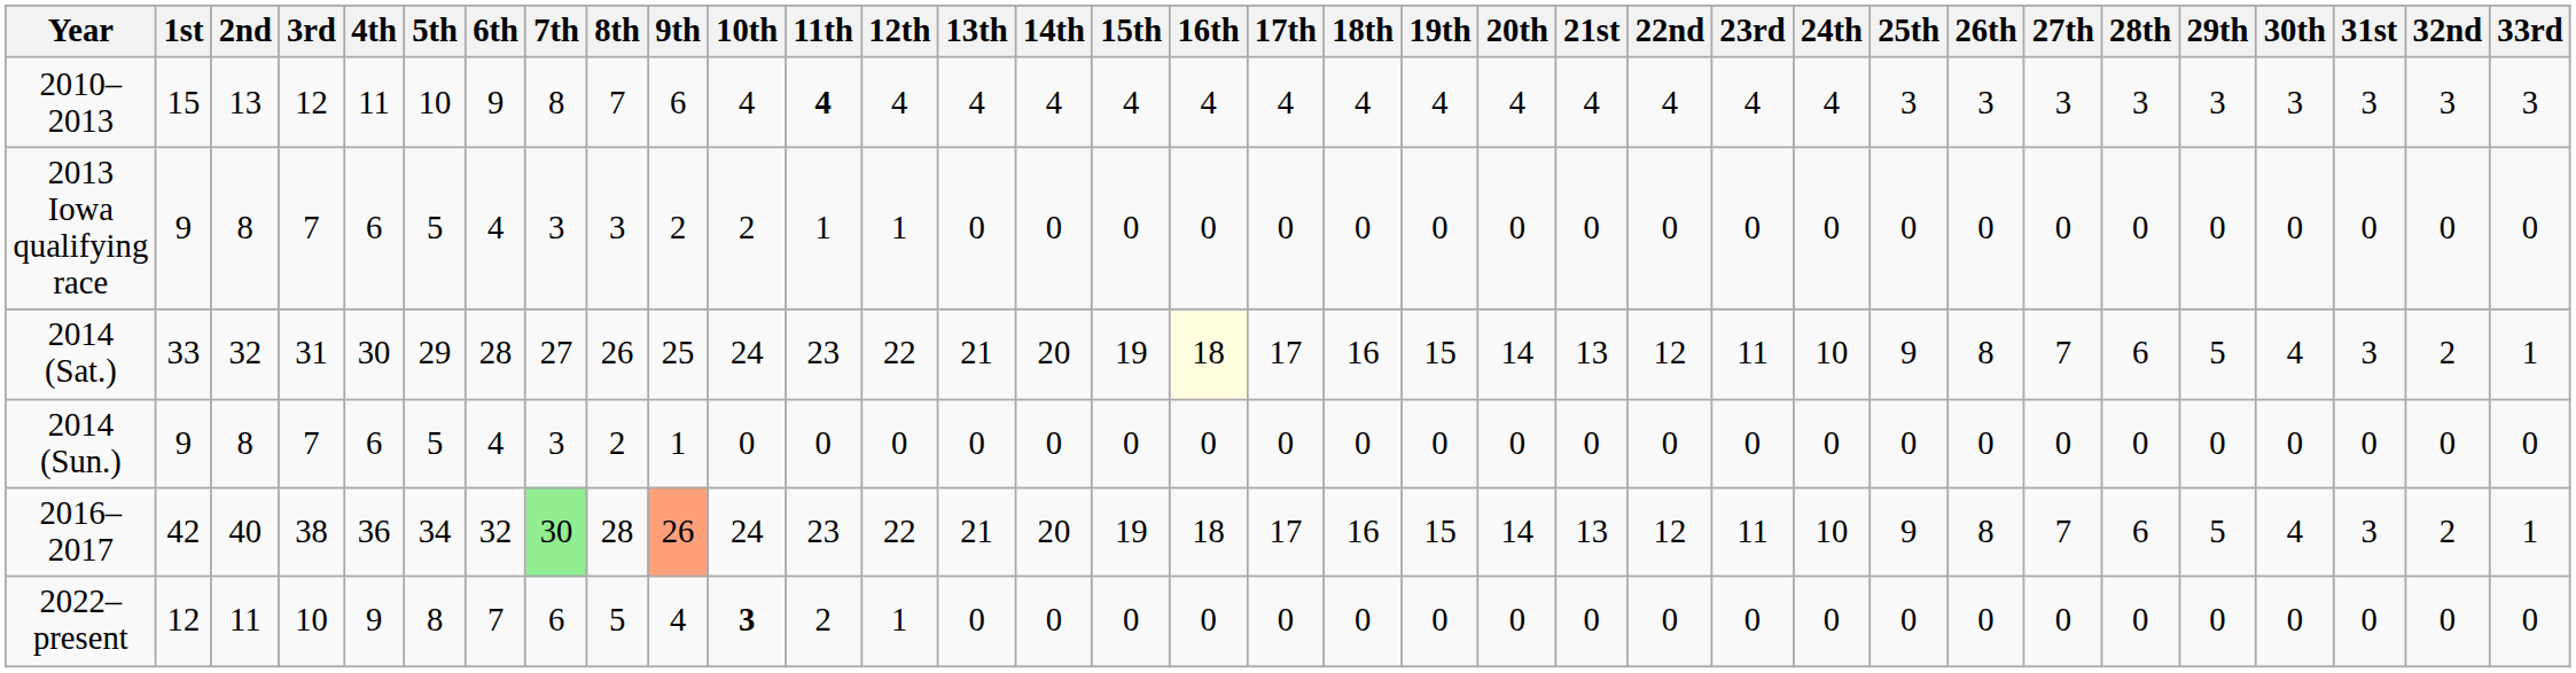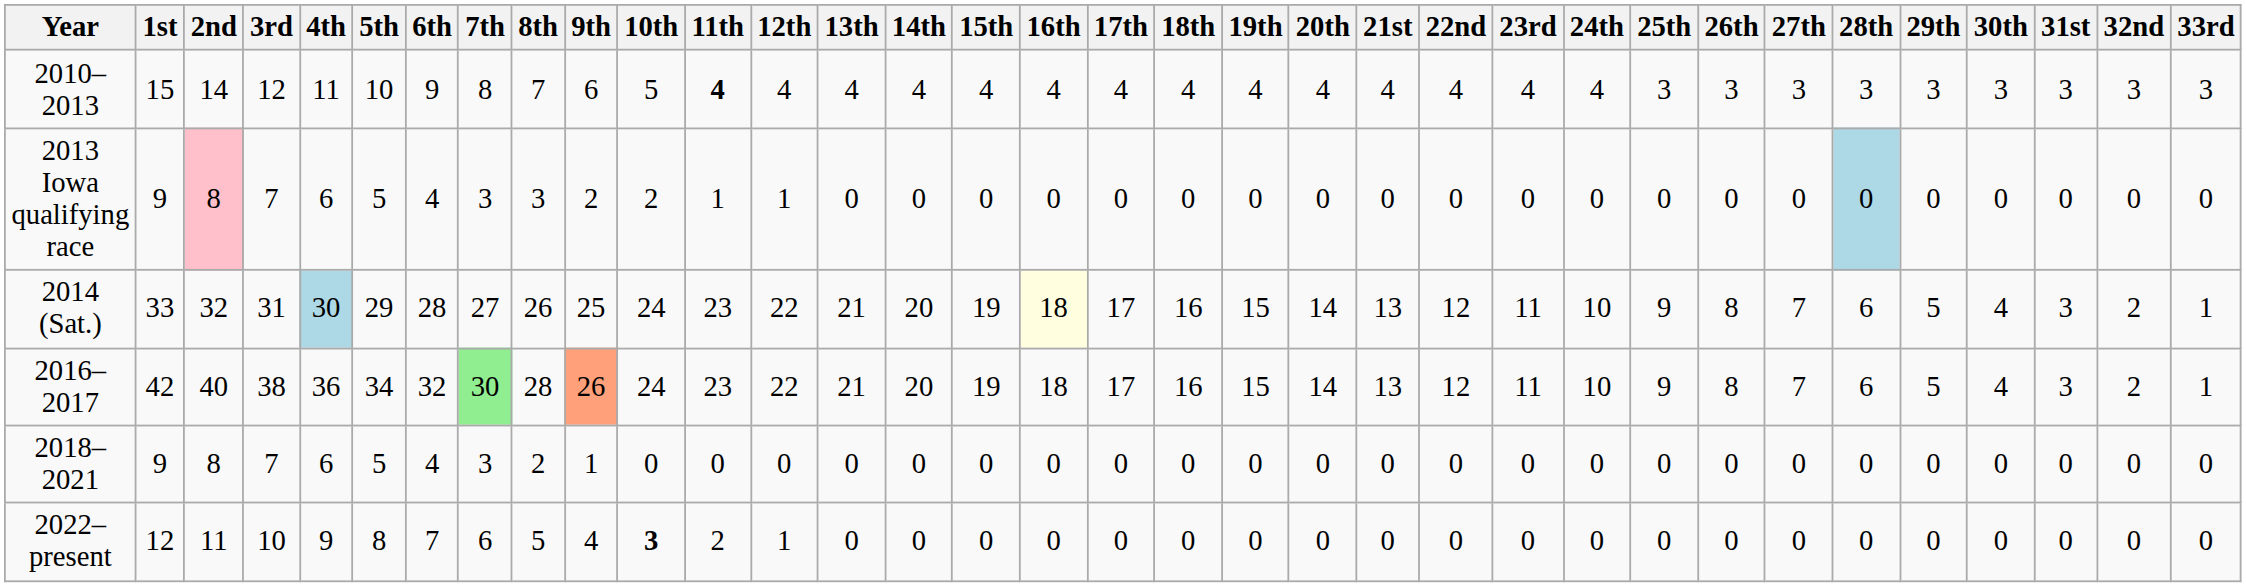2010–2013 | 2nd: 13 -> 14
2010–2013 | 10th: 4 -> 5
2013 Iowa qualifying race | 2nd: no background -> pink background
2013 Iowa qualifying race | 28th: no background -> lightblue background
2014 (Sat.) | 4th: no background -> lightblue background
- row: 2014 (Sun.) | 9 | 8 | 7 | 6 | 5 | 4 | 3 | 2 | 1 | 0 | 0 | 0 | 0 | 0 | 0 | 0 | 0 | 0 | 0 | 0 | 0 | 0 | 0 | 0 | 0 | 0 | 0 | 0 | 0 | 0 | 0 | 0 | 0
+ row: 2018–2021 | 9 | 8 | 7 | 6 | 5 | 4 | 3 | 2 | 1 | 0 | 0 | 0 | 0 | 0 | 0 | 0 | 0 | 0 | 0 | 0 | 0 | 0 | 0 | 0 | 0 | 0 | 0 | 0 | 0 | 0 | 0 | 0 | 0
